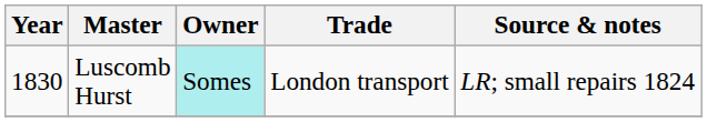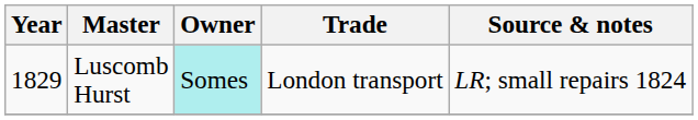Luscomb Hurst | Year: 1830 -> 1829
